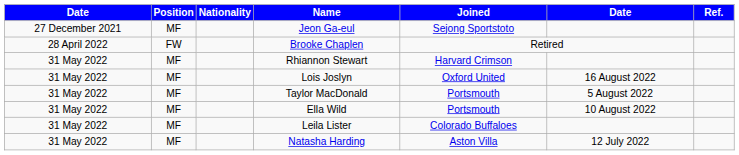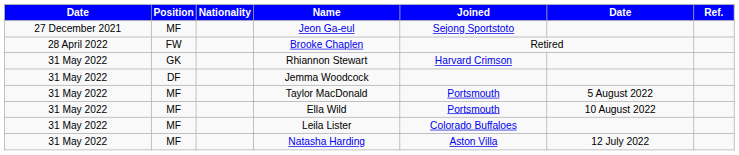Rhiannon Stewart | Position: MF -> GK
+ row: 31 May 2022 | DF | Jemma Woodcock
- row: 31 May 2022 | MF | Lois Joslyn | Oxford United | 16 August 2022
